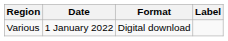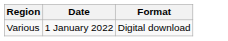- column: Label
